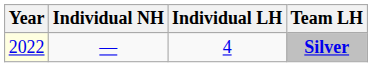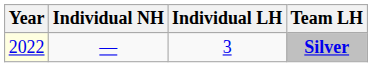Silver | Individual LH: 4 -> 3
